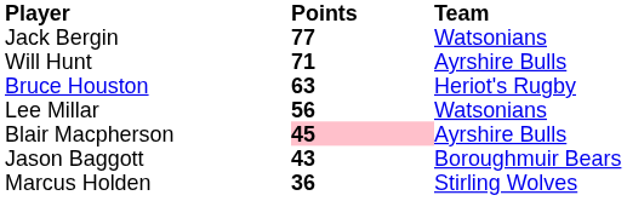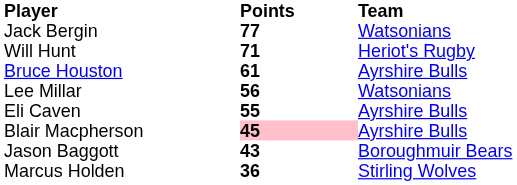Will Hunt | Team: Ayrshire Bulls -> Heriot's Rugby
Bruce Houston | Points: 63 -> 61
Bruce Houston | Team: Heriot's Rugby -> Ayrshire Bulls
+ row: Eli Caven | 55 | Ayrshire Bulls
